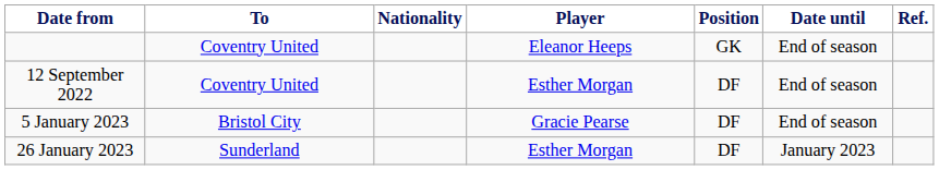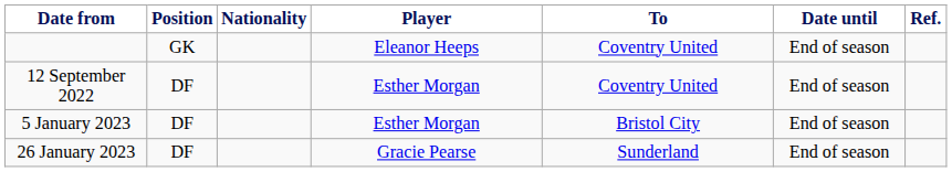columns swapped: Position <-> To
5 January 2023 | Player: Gracie Pearse -> Esther Morgan
26 January 2023 | Player: Esther Morgan -> Gracie Pearse
26 January 2023 | Date until: January 2023 -> End of season
